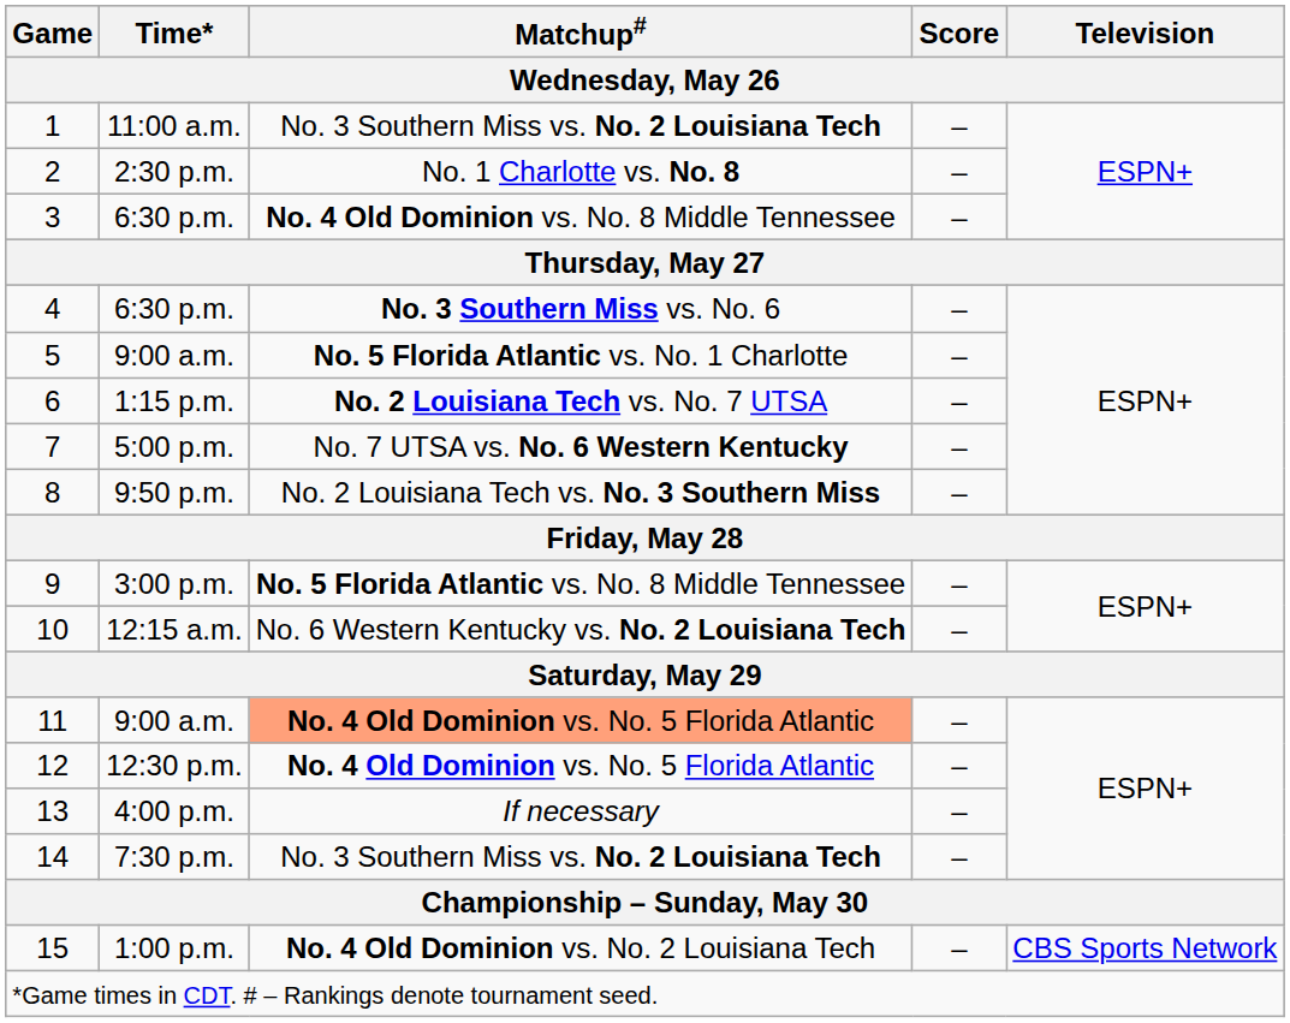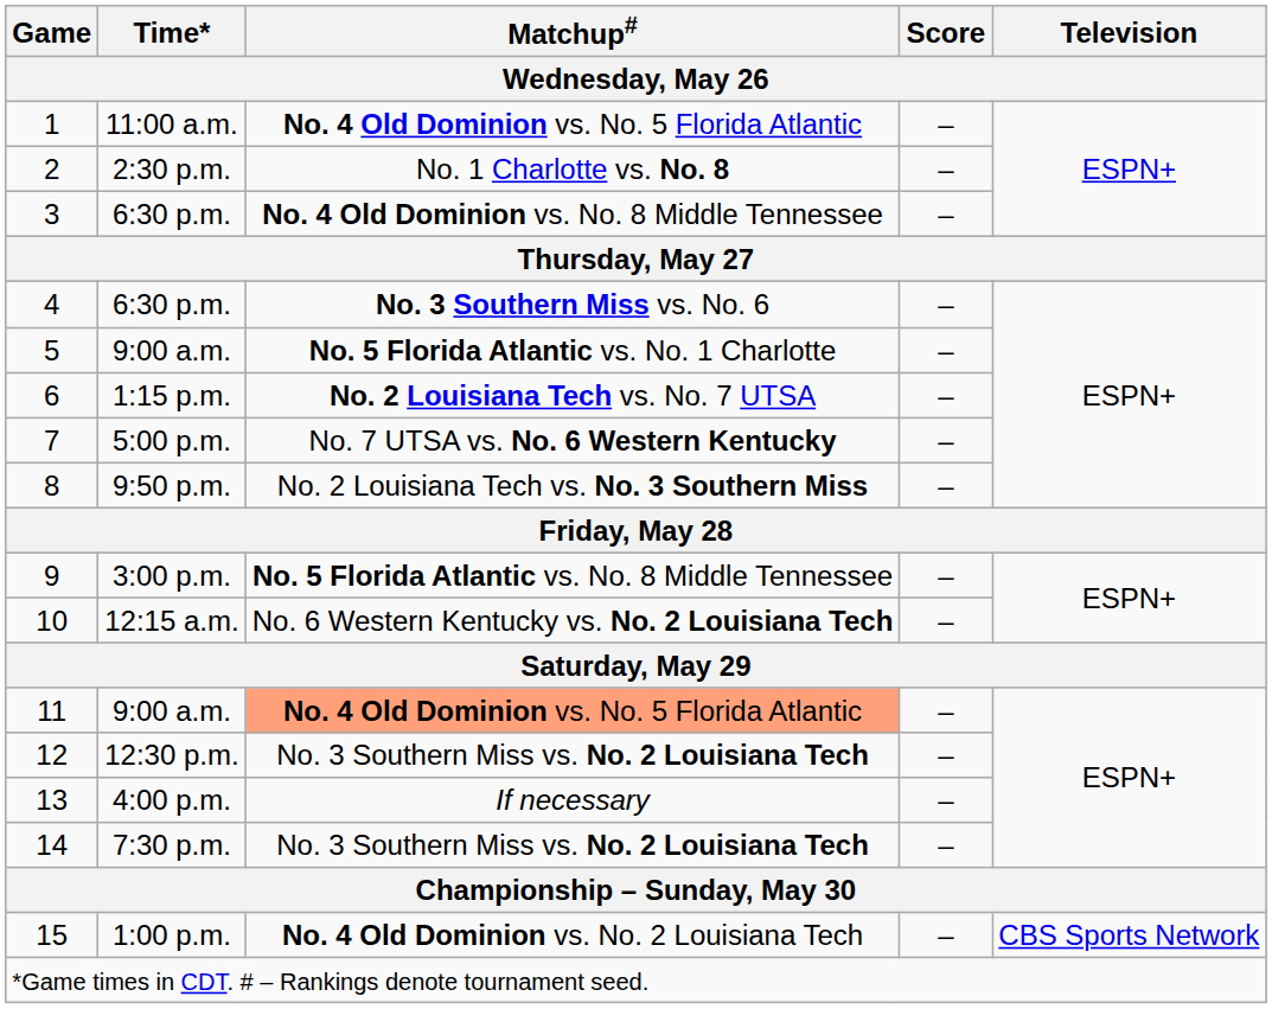1 | Matchup#: No. 3 Southern Miss vs. No. 2 Louisiana Tech -> No. 4 Old Dominion vs. No. 5 Florida Atlantic
12 | Matchup#: No. 4 Old Dominion vs. No. 5 Florida Atlantic -> No. 3 Southern Miss vs. No. 2 Louisiana Tech
